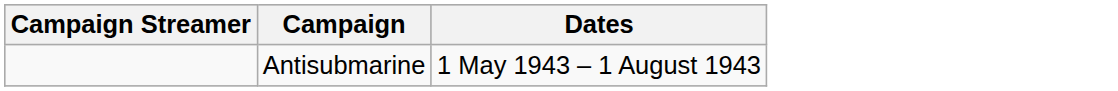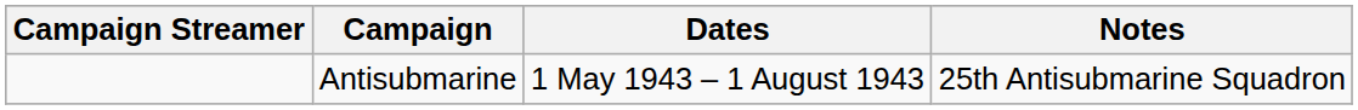+ column: Notes | 25th Antisubmarine Squadron
